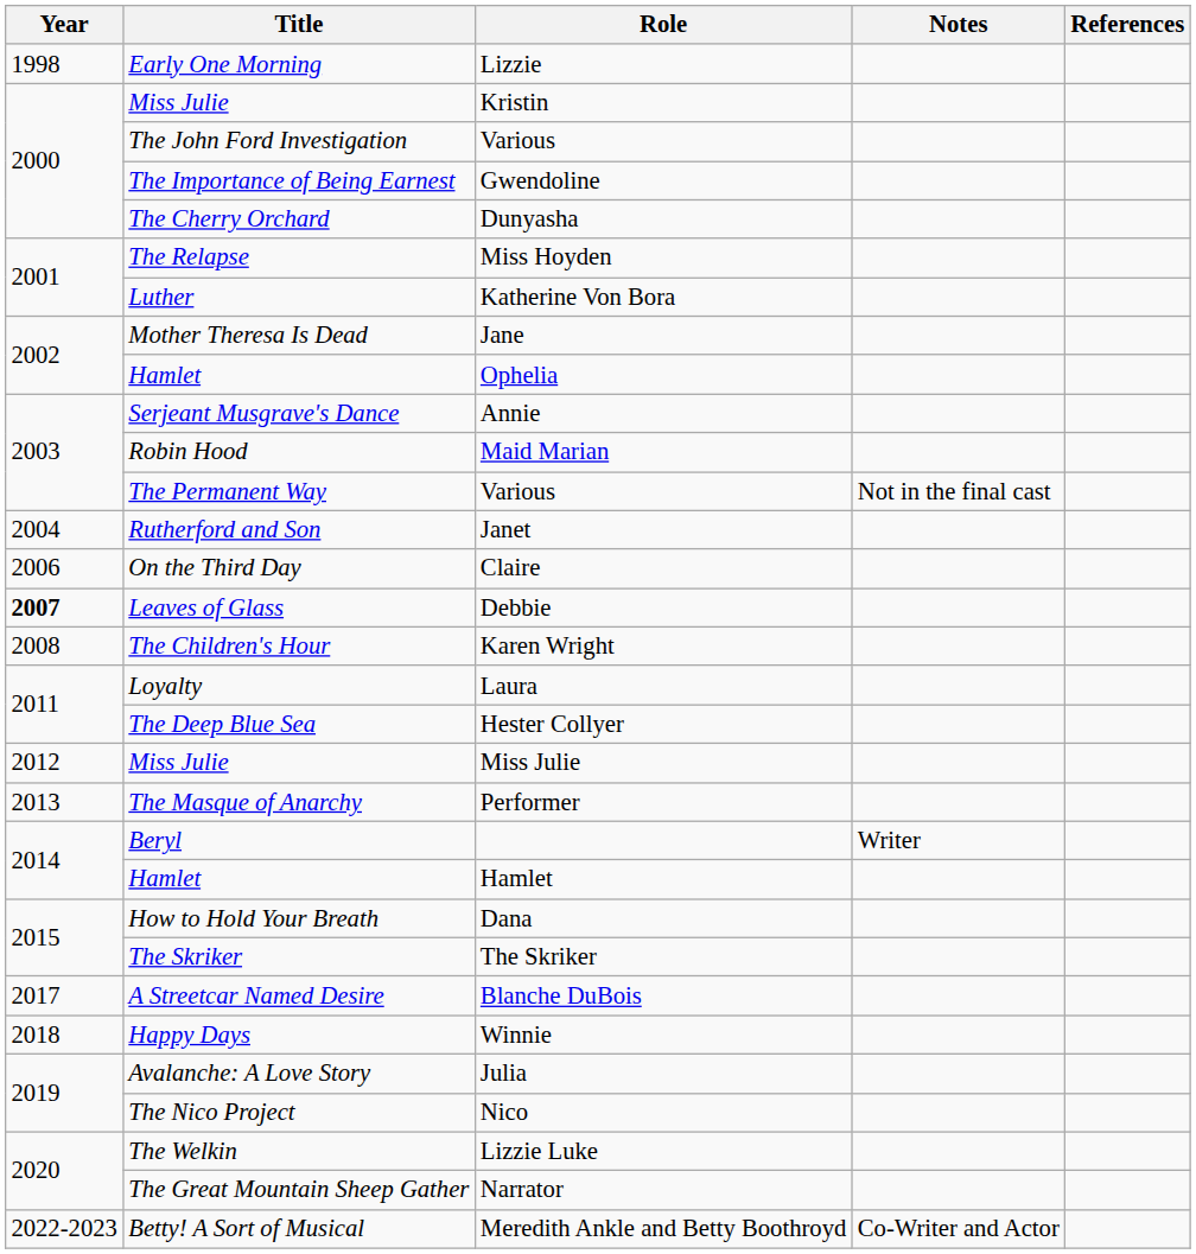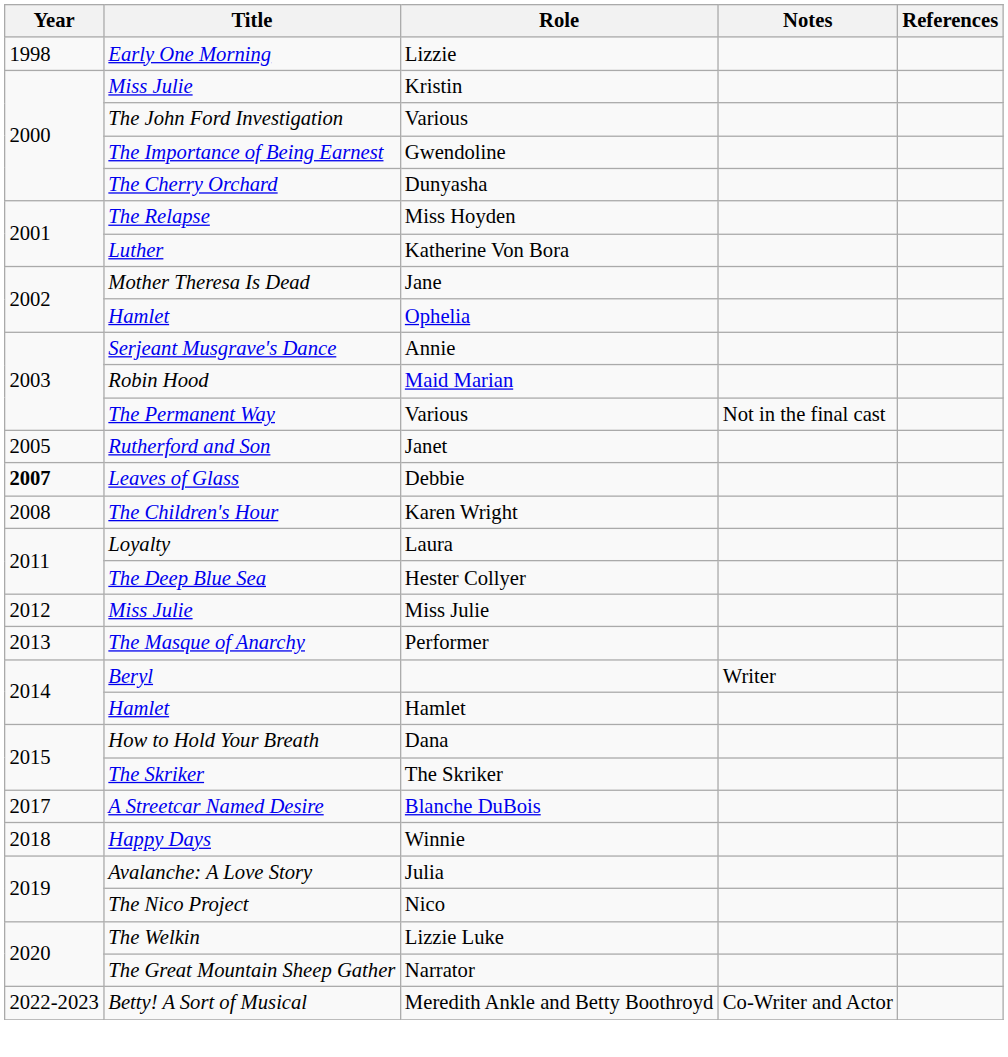Janet | Year: 2004 -> 2005
- row: 2006 | On the Third Day | Claire
